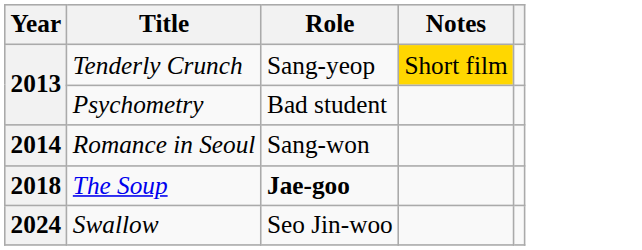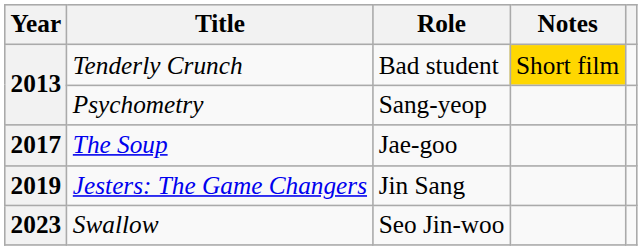Tenderly Crunch | Role: Sang-yeop -> Bad student
Psychometry | Role: Bad student -> Sang-yeop
- row: 2014 | Romance in Seoul | Sang-won
The Soup | Year: 2018 -> 2017
The Soup | Role: bold -> normal
+ row: 2019 | Jesters: The Game Changers | Jin Sang
Swallow | Year: 2024 -> 2023
